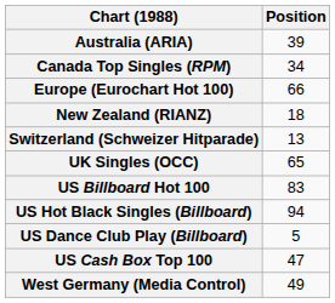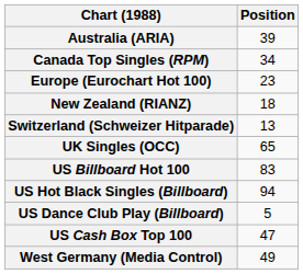Europe (Eurochart Hot 100) | Position: 66 -> 23
